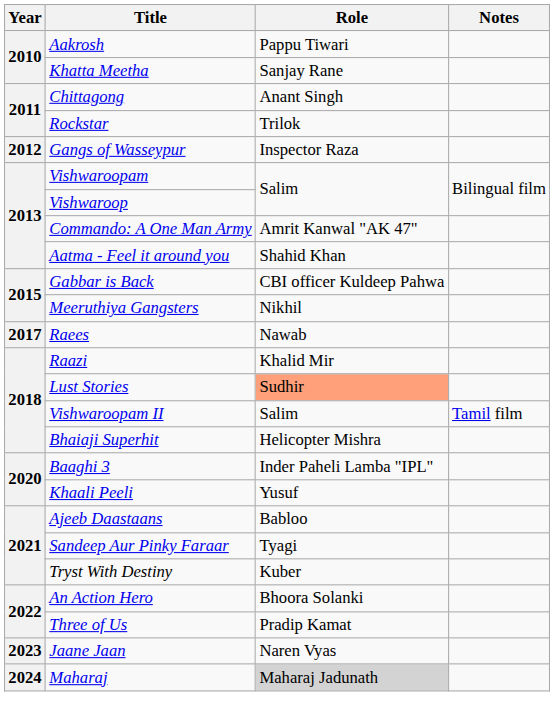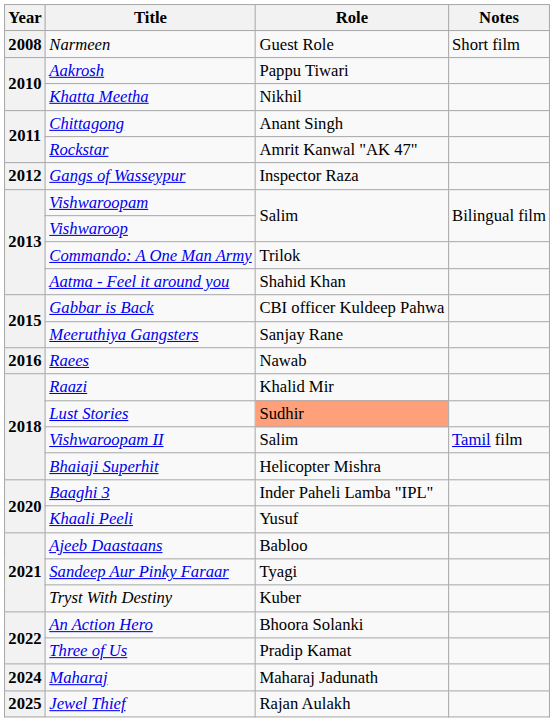+ row: 2008 | Narmeen | Guest Role | Short film
Khatta Meetha | Role: Sanjay Rane -> Nikhil
Rockstar | Role: Trilok -> Amrit Kanwal "AK 47"
Commando: A One Man Army | Role: Amrit Kanwal "AK 47" -> Trilok
Meeruthiya Gangsters | Role: Nikhil -> Sanjay Rane
Raees | Year: 2017 -> 2016
- row: 2023 | Jaane Jaan | Naren Vyas
Maharaj | Role: lightgrey background -> no background
+ row: 2025 | Jewel Thief | Rajan Aulakh
